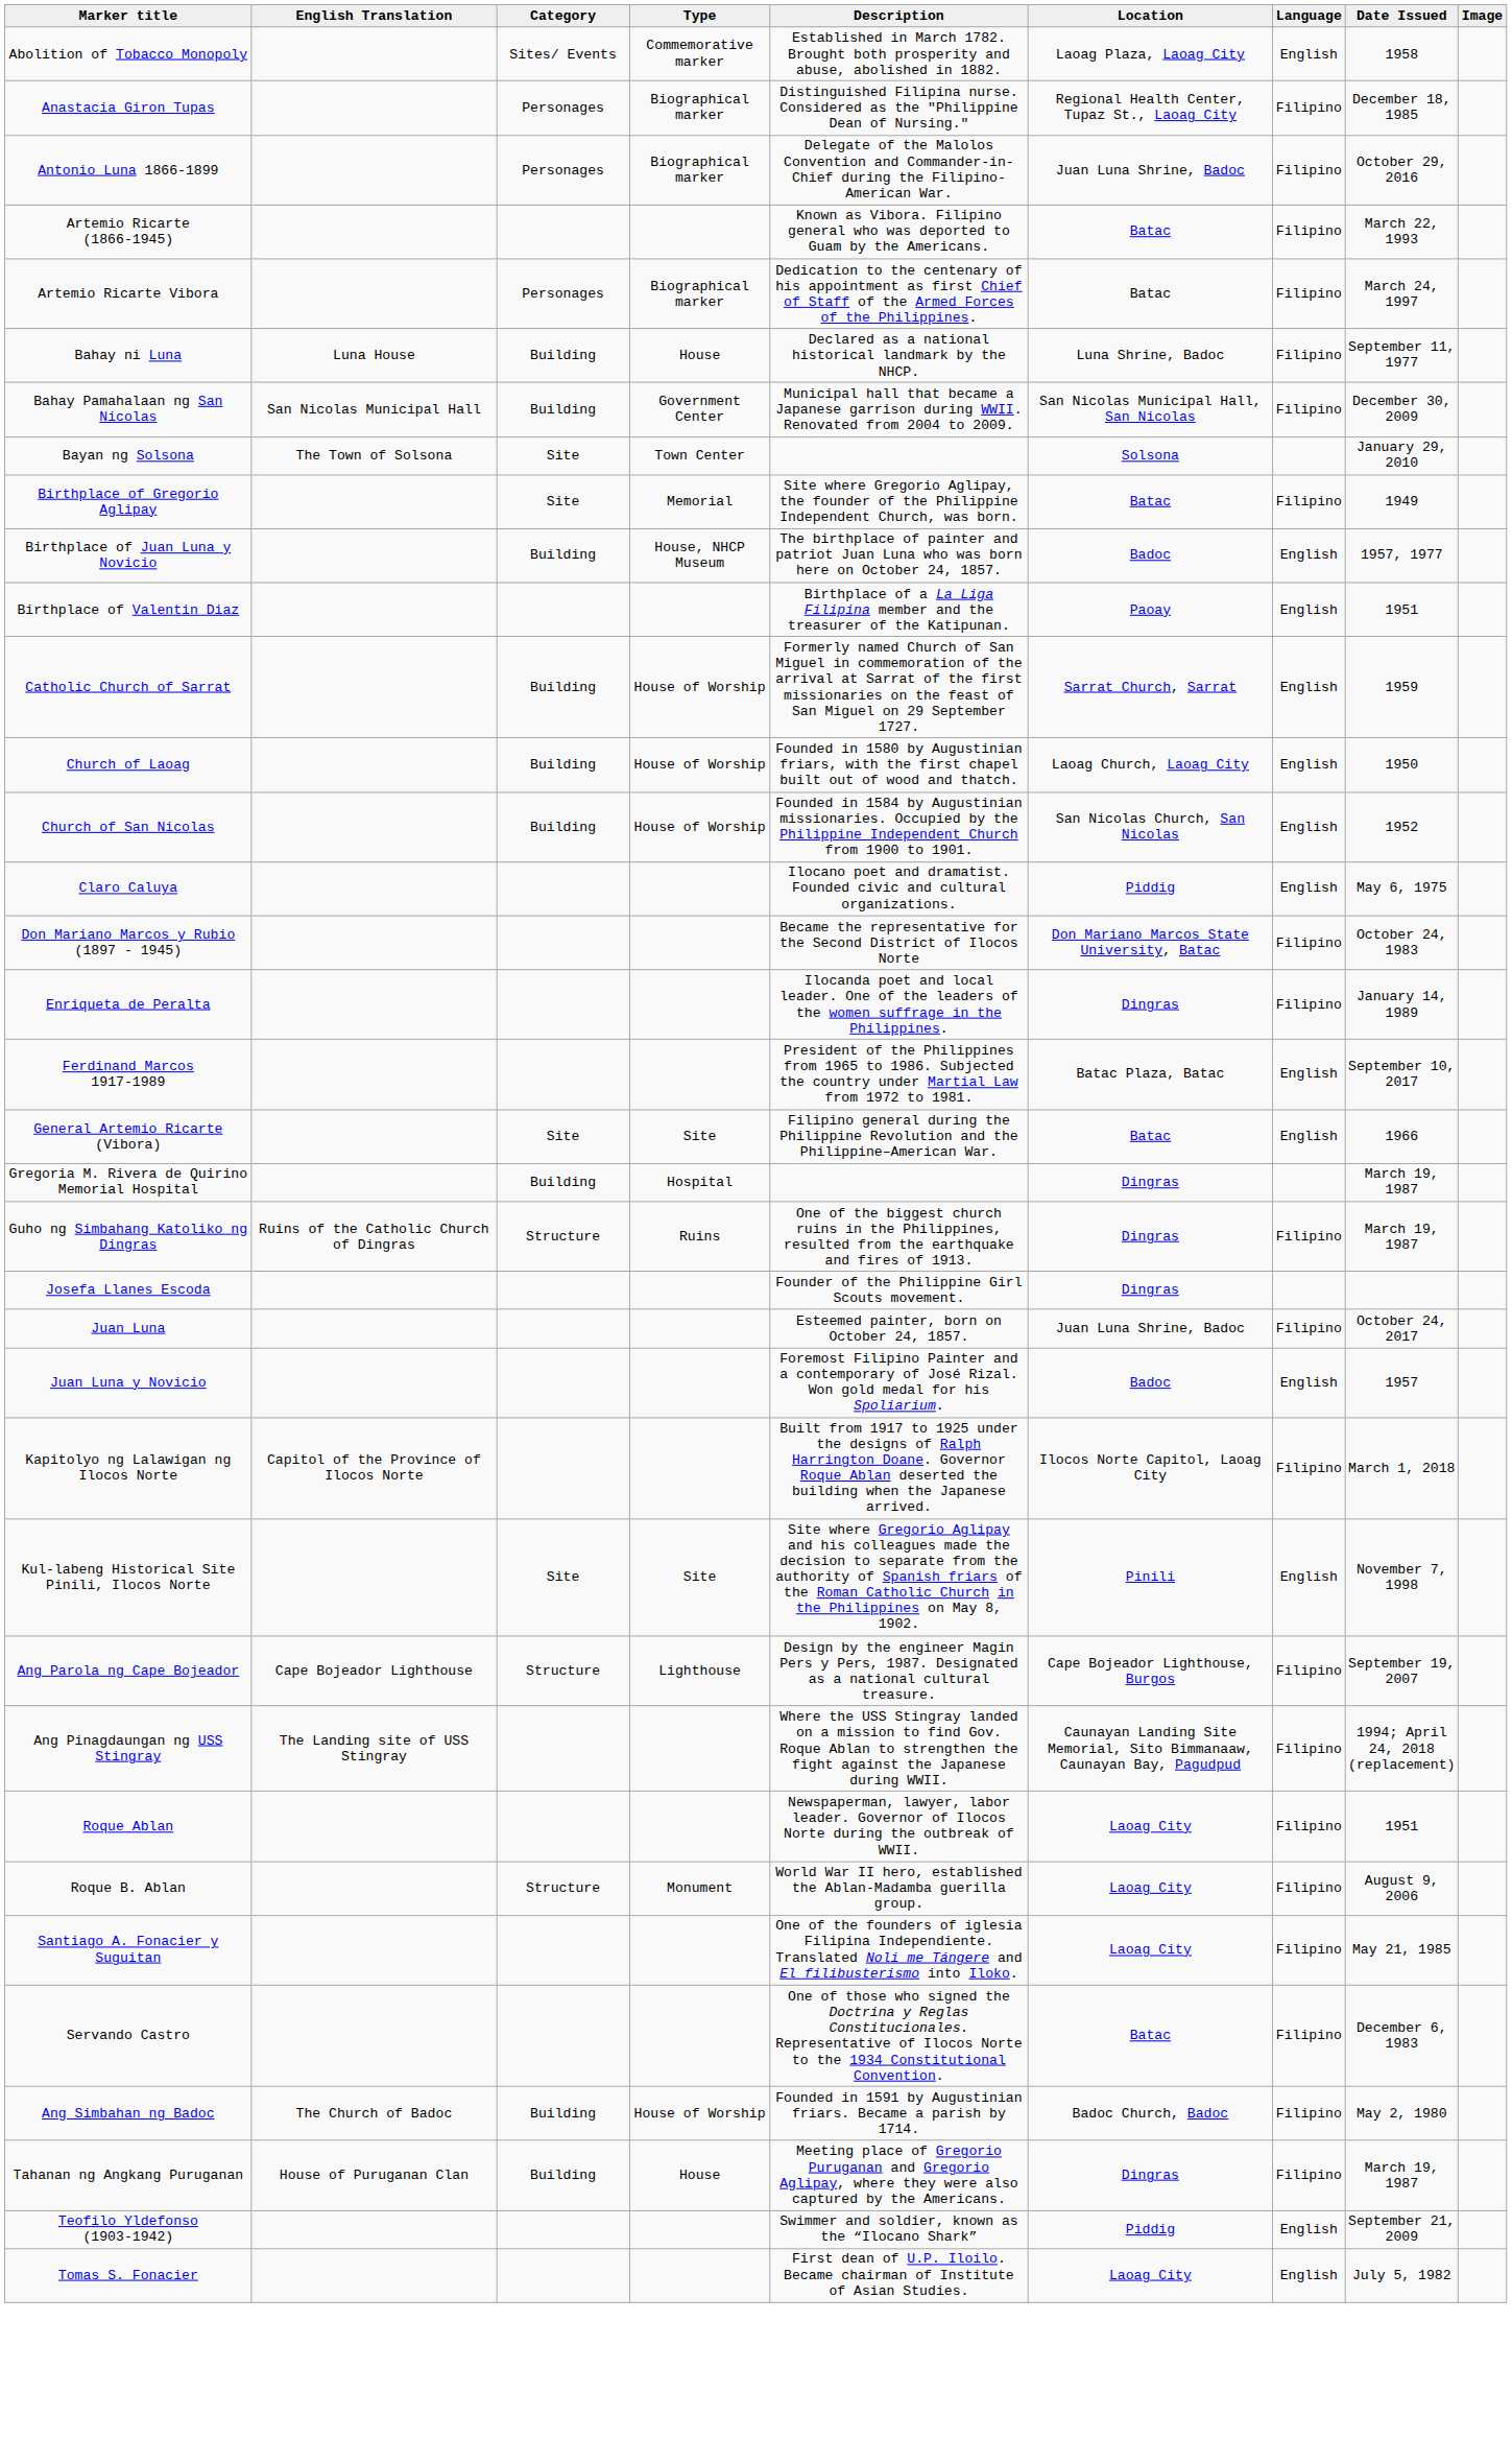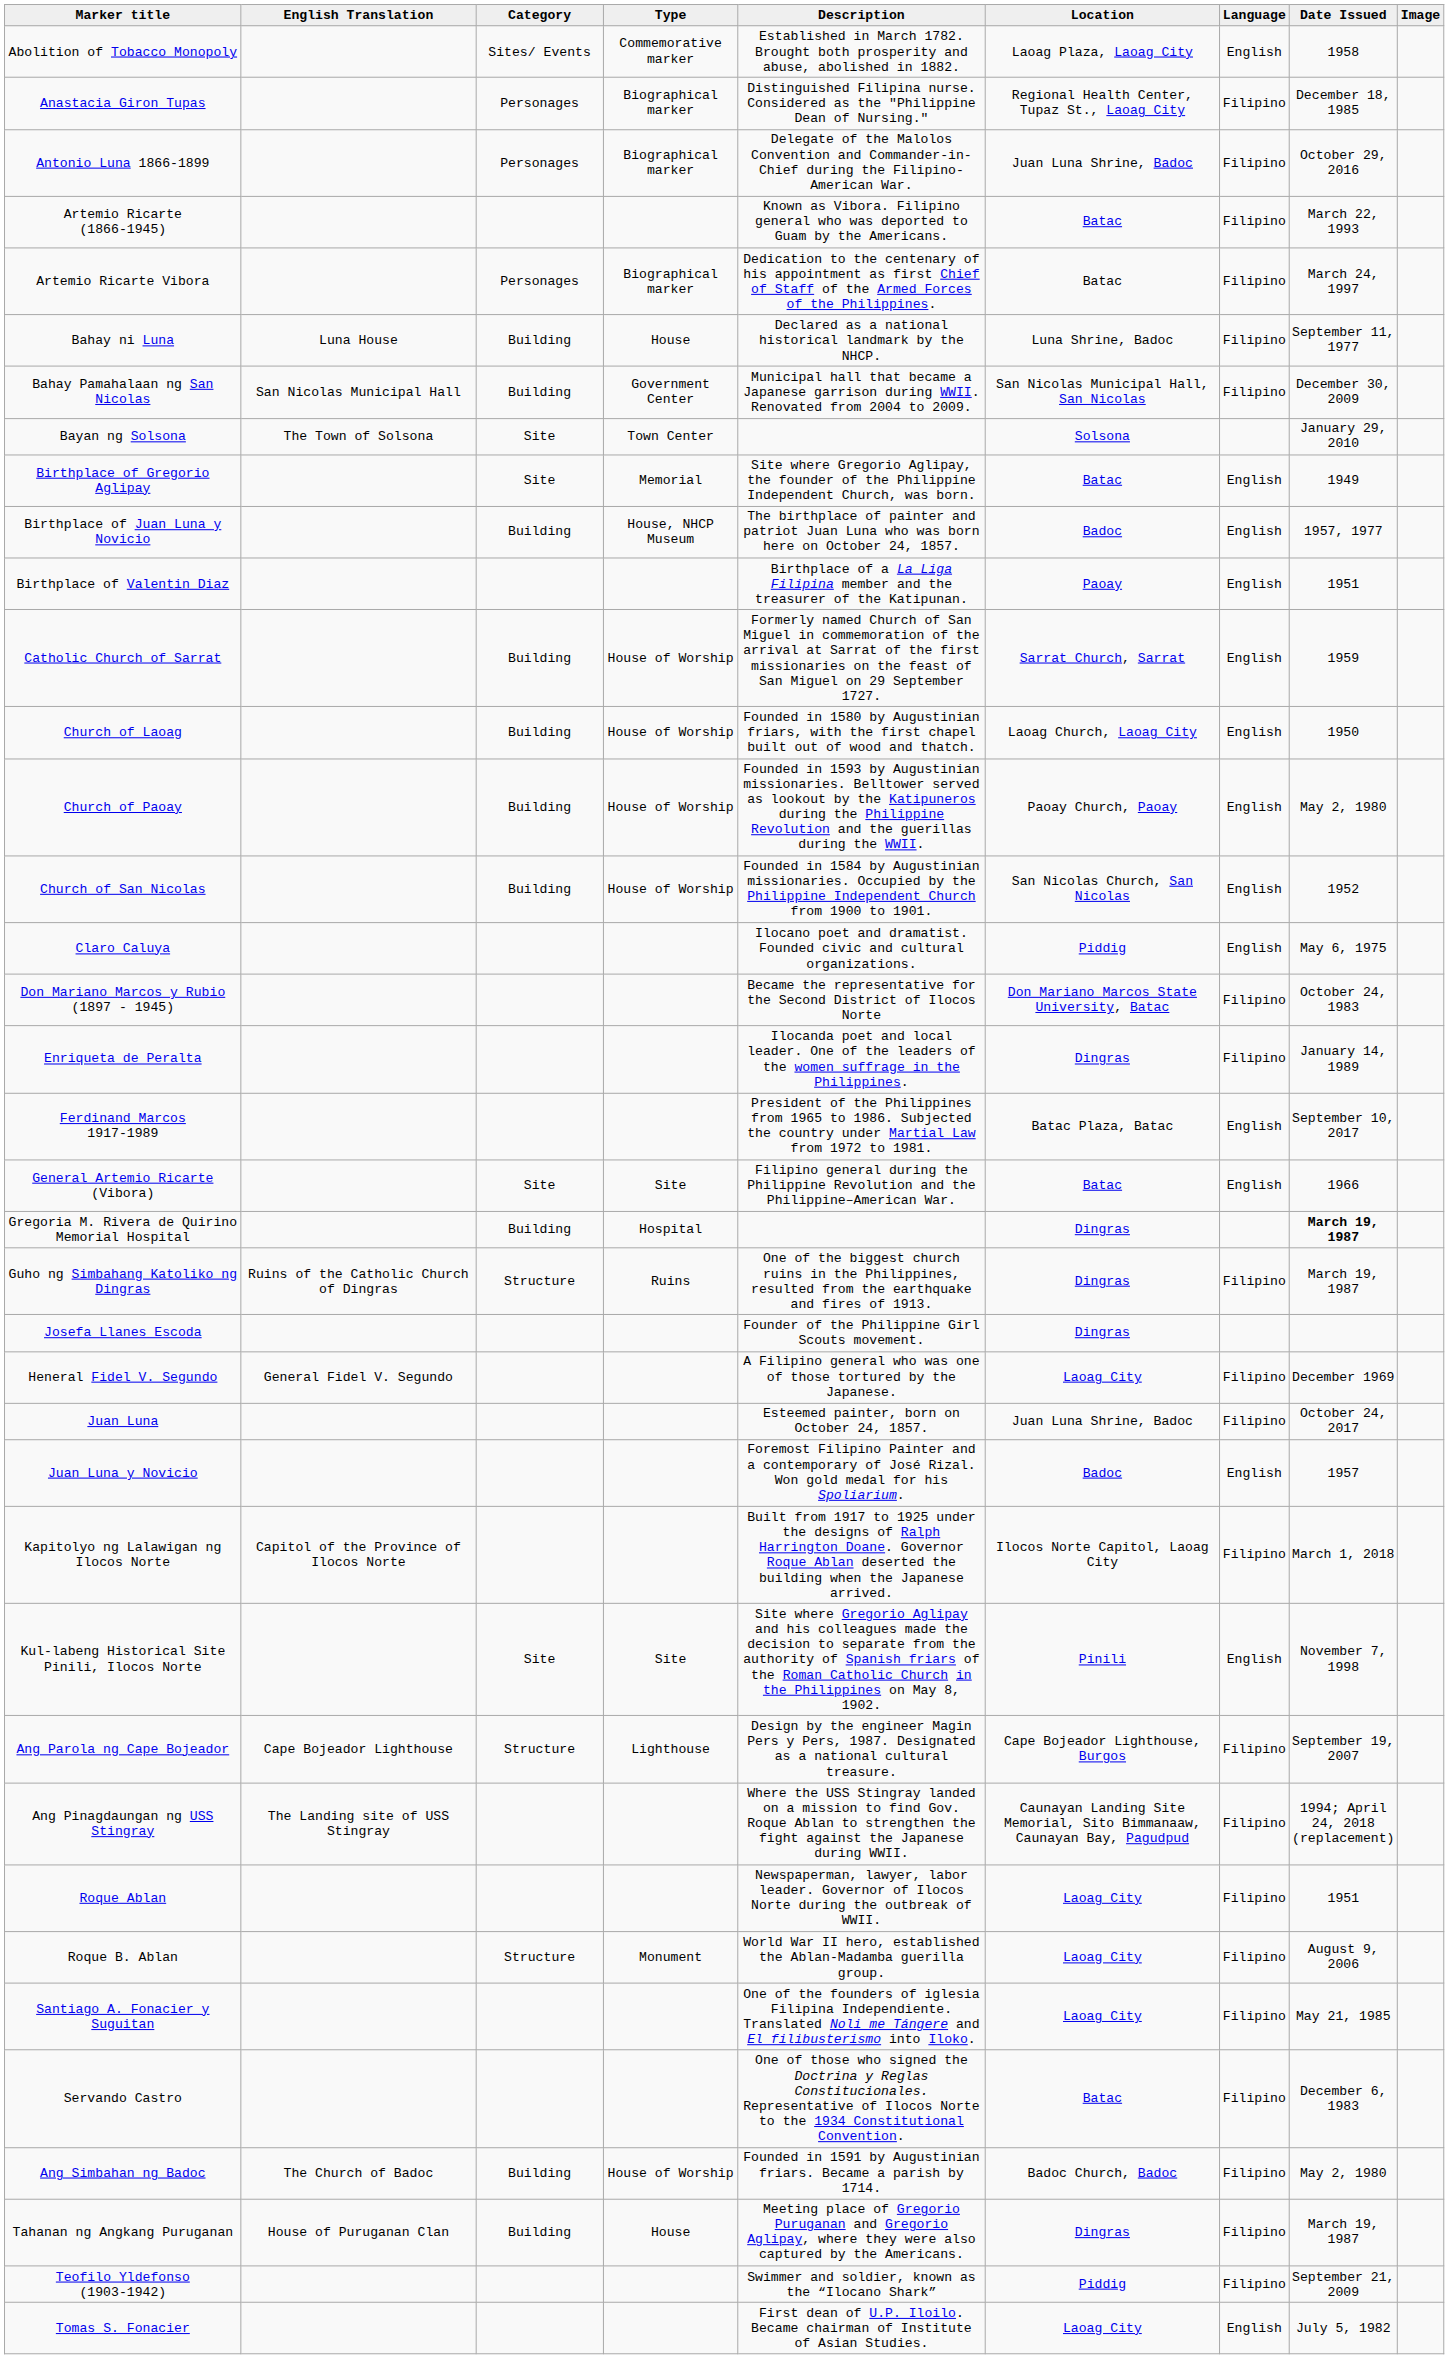Birthplace of Gregorio Aglipay | Language: Filipino -> English
+ row: Church of Paoay | Building | House of Worship | Founded in 1593 by Augustinian missionaries. Belltower served as lookout by the Katipuneros during the Philippine Revolution and the guerillas during the WWII. | Paoay Church, Paoay | English | May 2, 1980
Gregoria M. Rivera de Quirino Memorial Hospital | Date Issued: normal -> bold
+ row: Heneral Fidel V. Segundo | General Fidel V. Segundo | A Filipino general who was one of those tortured by the Japanese. | Laoag City | Filipino | December 1969
Teofilo Yldefonso (1903-1942) | Language: English -> Filipino
